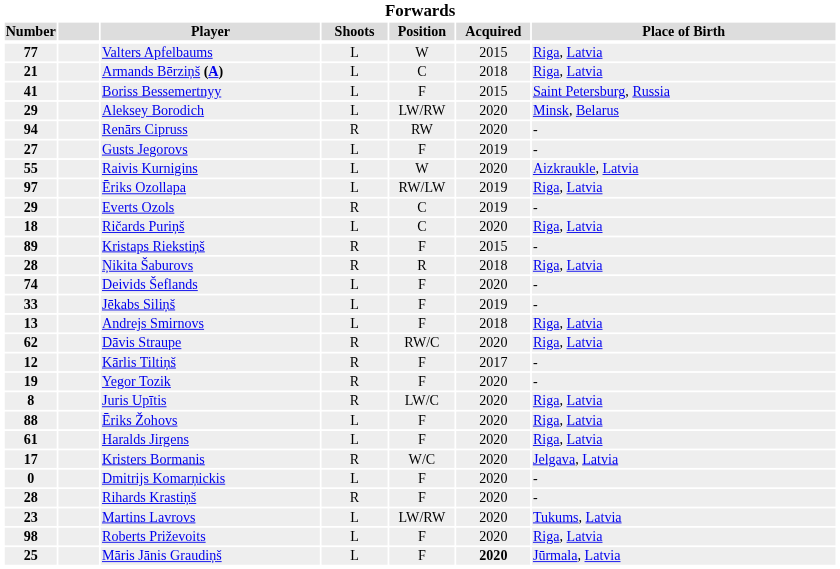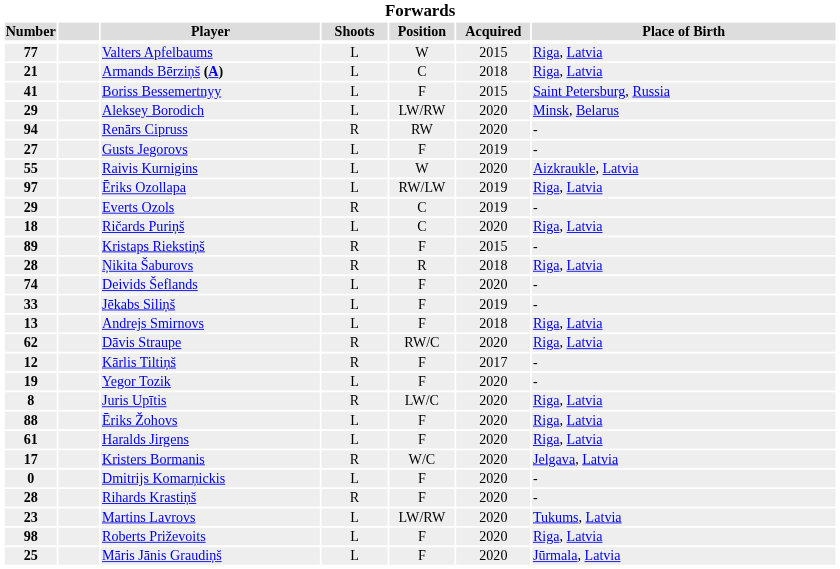Yegor Tozik | Shoots: R -> L
Māris Jānis Graudiņš | Acquired: bold -> normal
